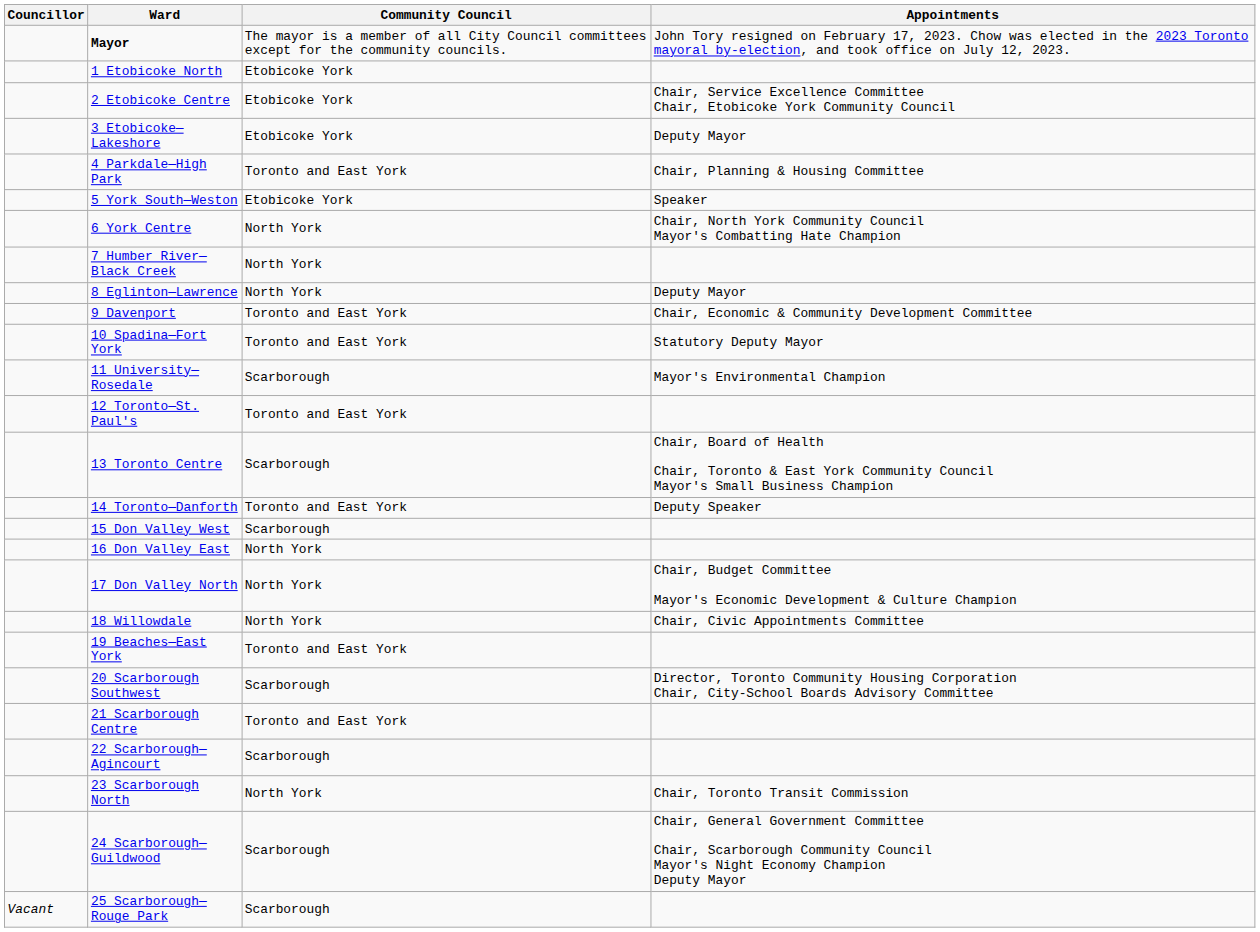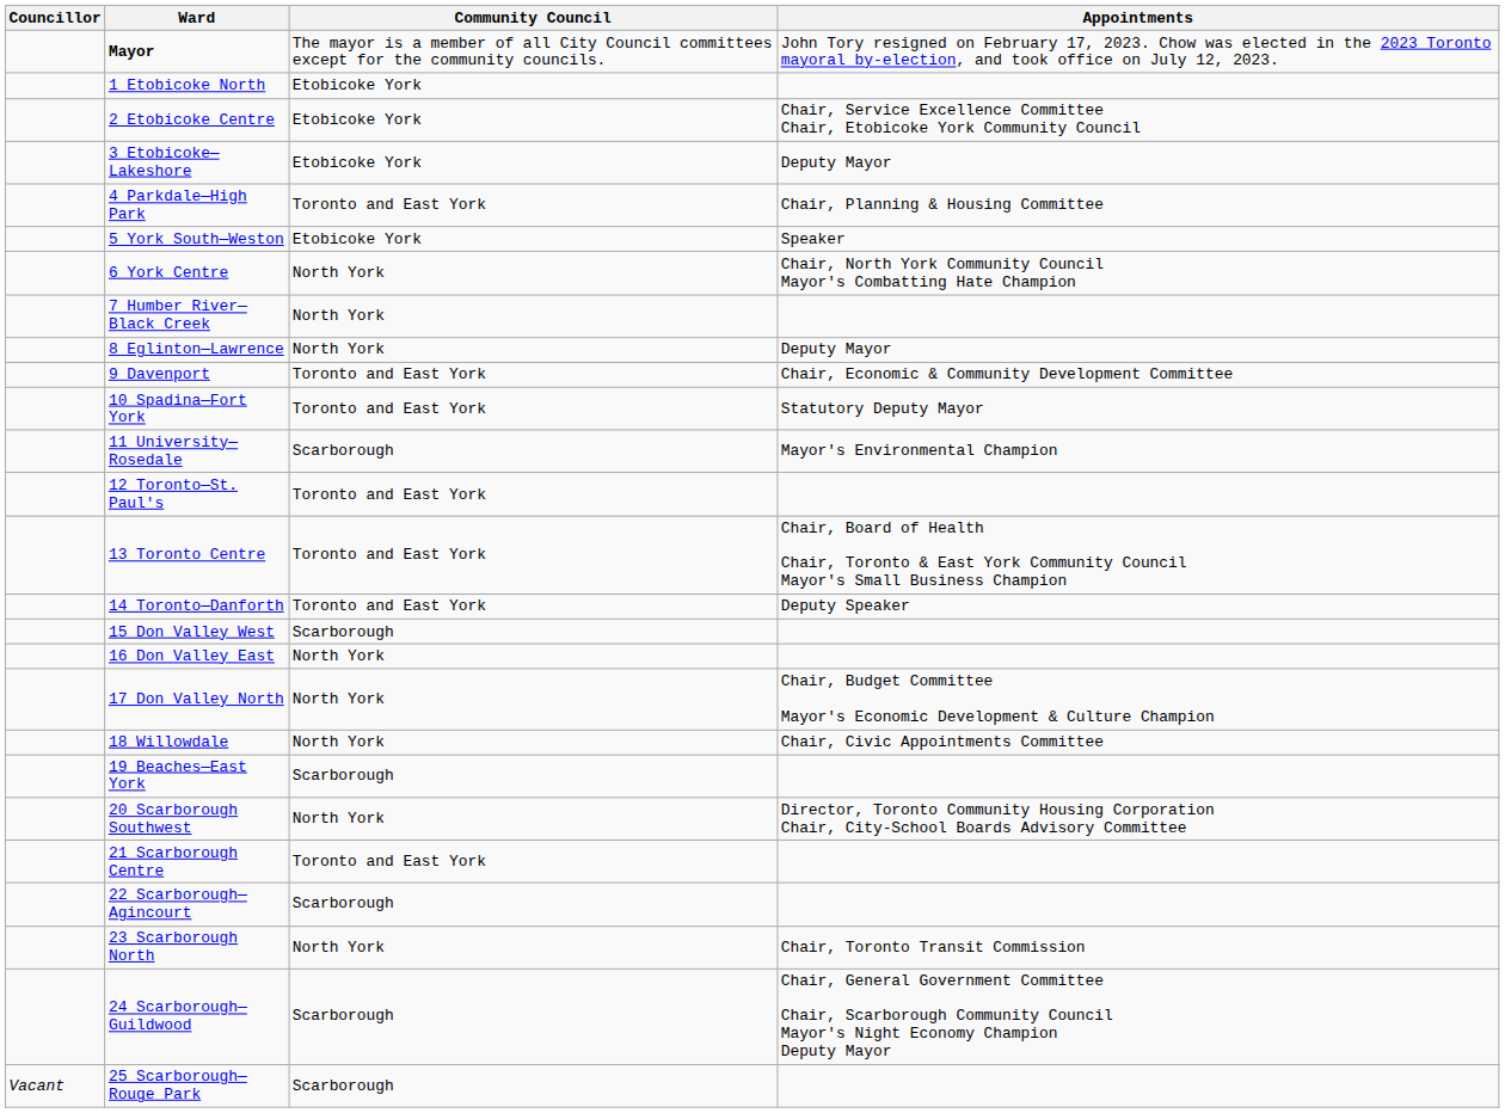13 Toronto Centre | Community Council: Scarborough -> Toronto and East York
19 Beaches—East York | Community Council: Toronto and East York -> Scarborough
20 Scarborough Southwest | Community Council: Scarborough -> North York
